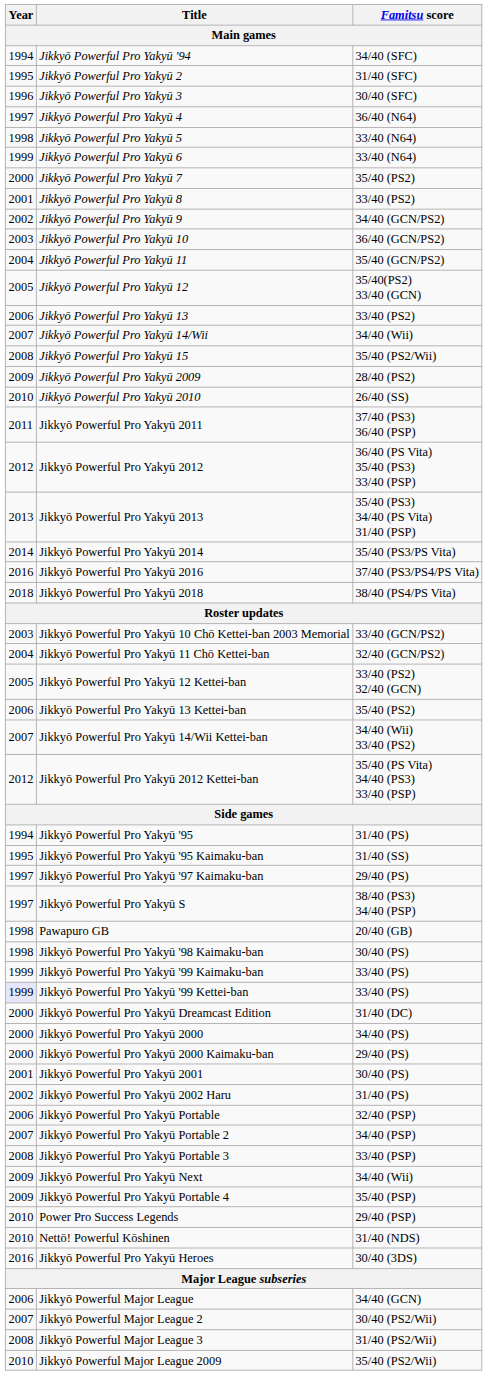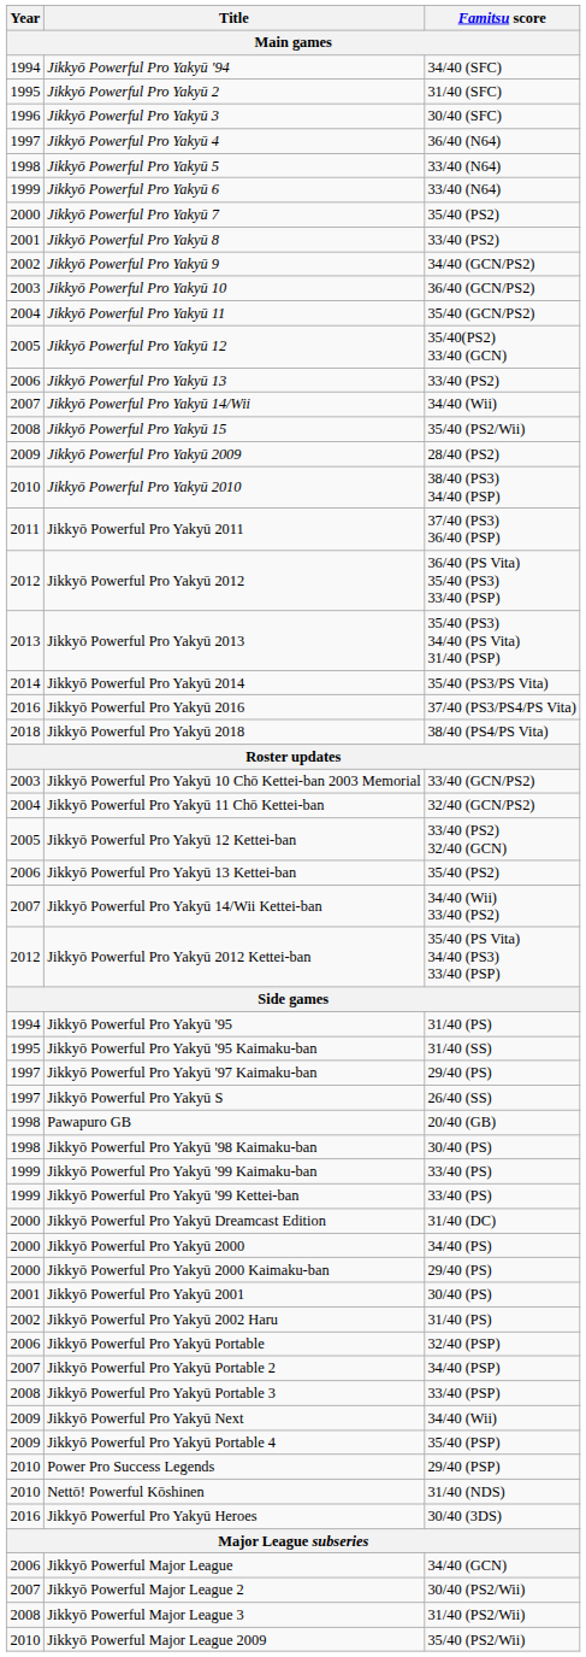Jikkyō Powerful Pro Yakyū 2010 | Famitsu score: 26/40 (SS) -> 38/40 (PS3) 34/40 (PSP)
Jikkyō Powerful Pro Yakyū S | Famitsu score: 38/40 (PS3) 34/40 (PSP) -> 26/40 (SS)
Jikkyō Powerful Pro Yakyū '99 Kettei-ban | Year: lavender background -> no background
